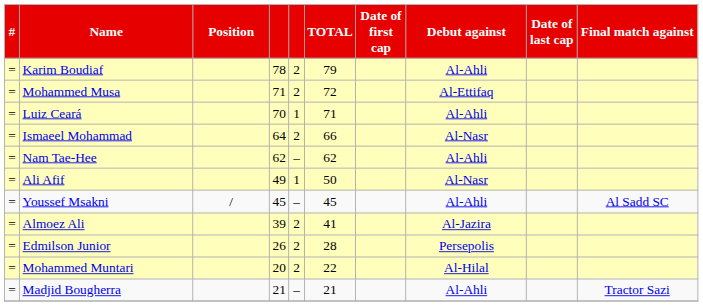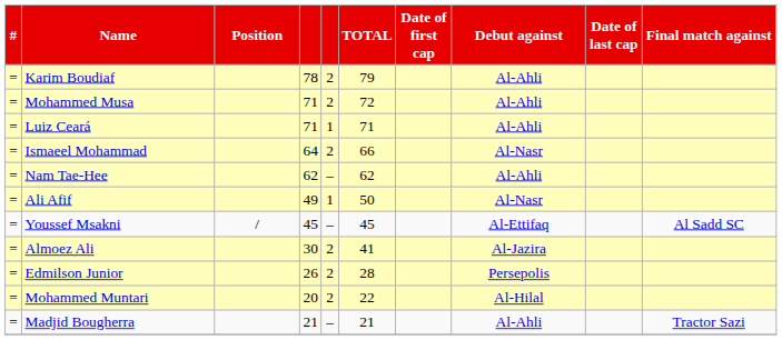Mohammed Musa | Debut against: Al-Ettifaq -> Al-Ahli
Luiz Ceará | column 4: 70 -> 71
Youssef Msakni | Debut against: Al-Ahli -> Al-Ettifaq
Almoez Ali | column 4: 39 -> 30
